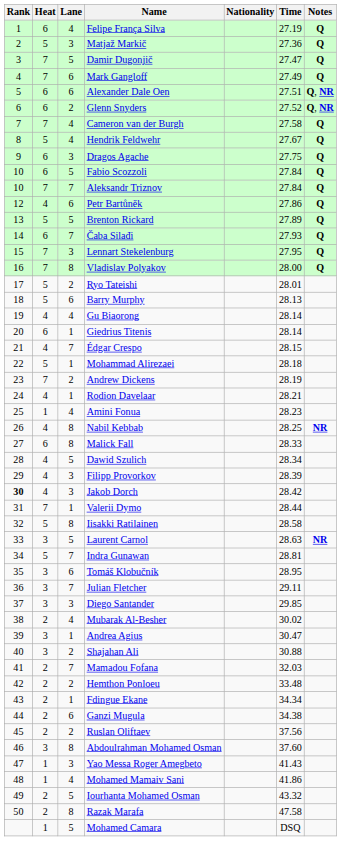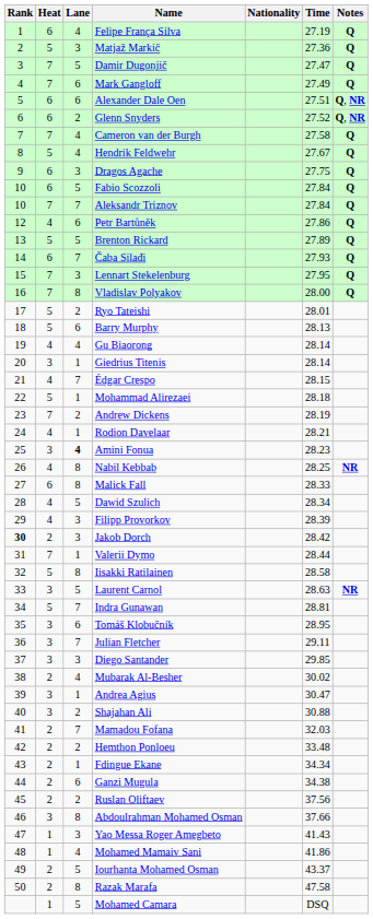Giedrius Titenis | Heat: 6 -> 3
Amini Fonua | Heat: 1 -> 3
Amini Fonua | Lane: normal -> bold
Jakob Dorch | Heat: 4 -> 2
Abdoulrahman Mohamed Osman | Time: 37.60 -> 37.66
Iourhanta Mohamed Osman | Time: 43.32 -> 43.37
